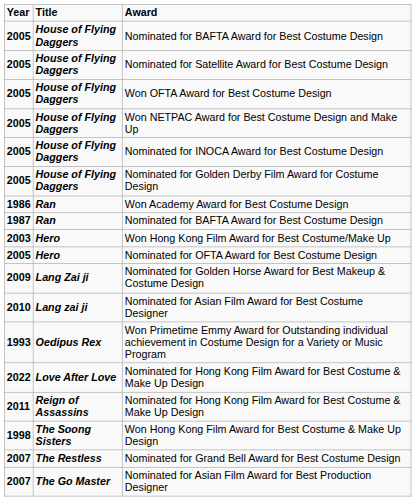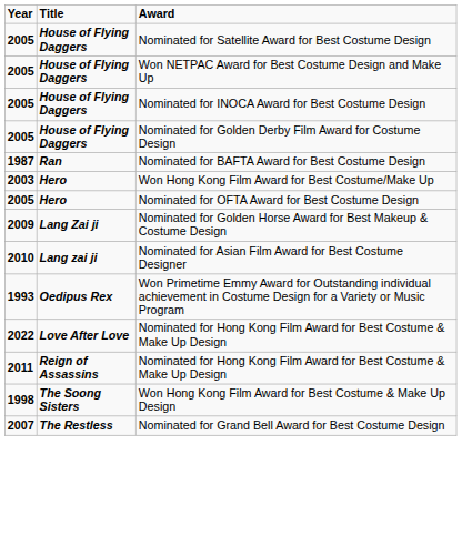- row: 2005 | House of Flying Daggers | Nominated for BAFTA Award for Best Costume Design
- row: 2005 | House of Flying Daggers | Won OFTA Award for Best Costume Design
- row: 1986 | Ran | Won Academy Award for Best Costume Design
- row: 2007 | The Go Master | Nominated for Asian Film Award for Best Production Designer
